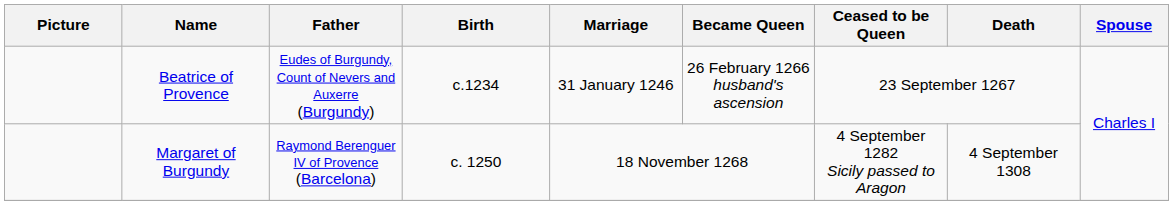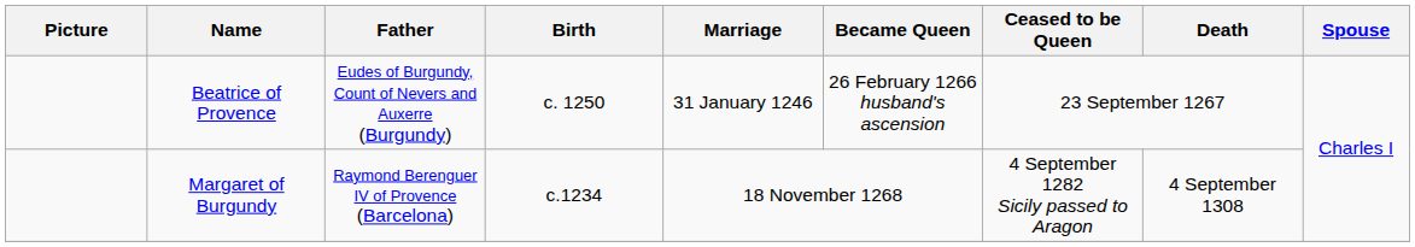Beatrice of Provence | Birth: c.1234 -> c. 1250
Margaret of Burgundy | Birth: c. 1250 -> c.1234
